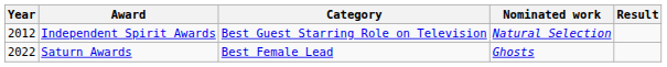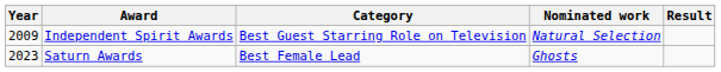Independent Spirit Awards | Year: 2012 -> 2009
Saturn Awards | Year: 2022 -> 2023
